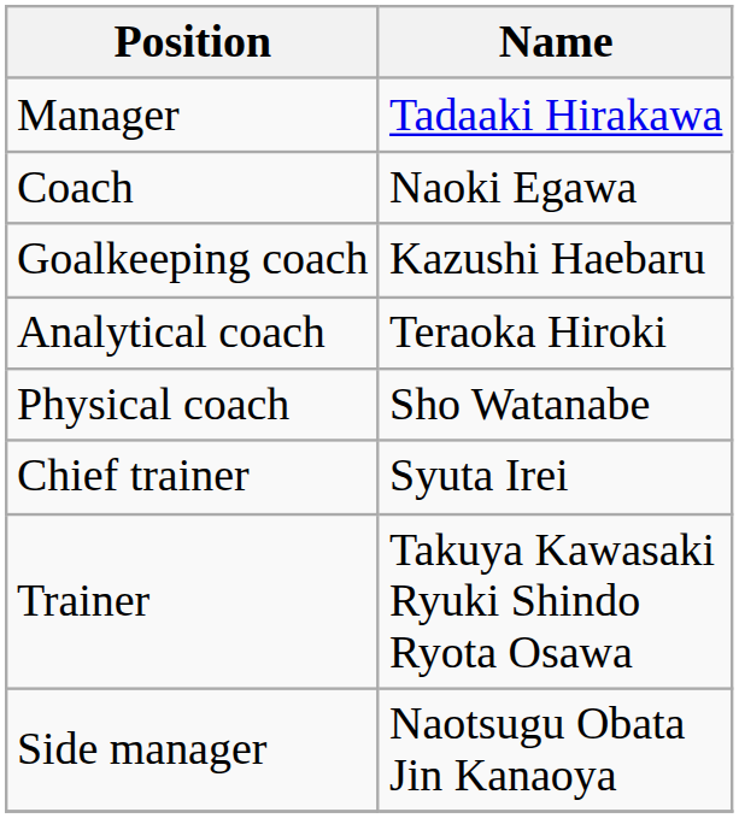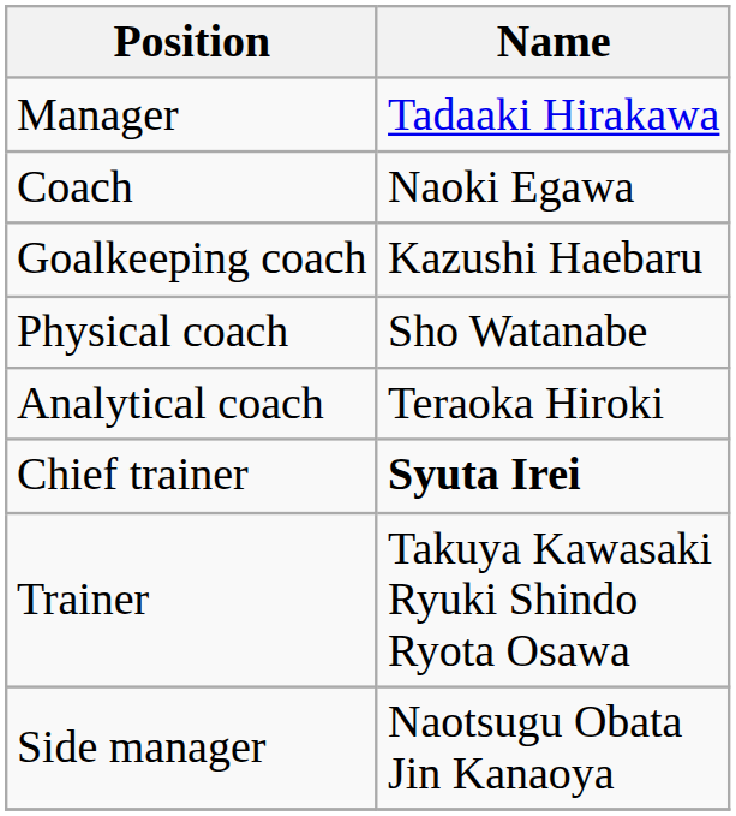rows swapped: Analytical coach <-> Physical coach
Chief trainer | Name: normal -> bold
